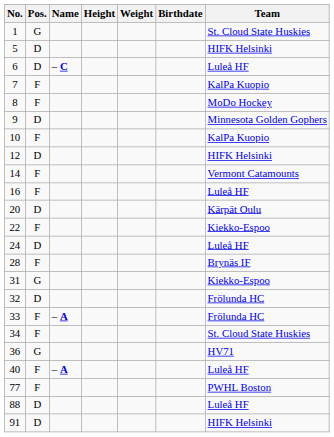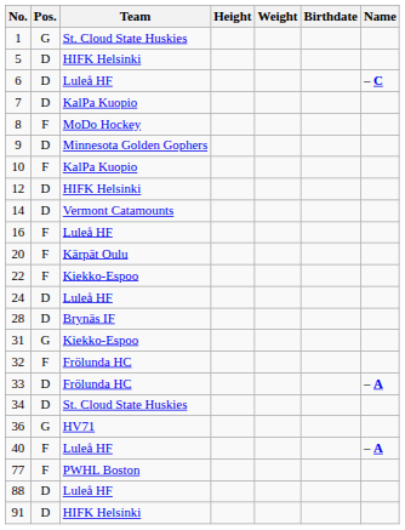columns swapped: Name <-> Team
7 | Pos.: F -> D
14 | Pos.: F -> D
20 | Pos.: D -> F
28 | Pos.: F -> D
32 | Pos.: D -> F
33 | Pos.: F -> D
34 | Pos.: F -> D
